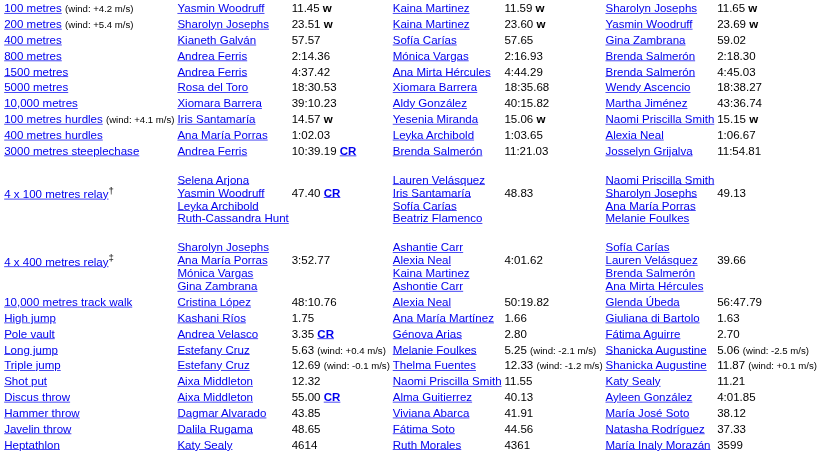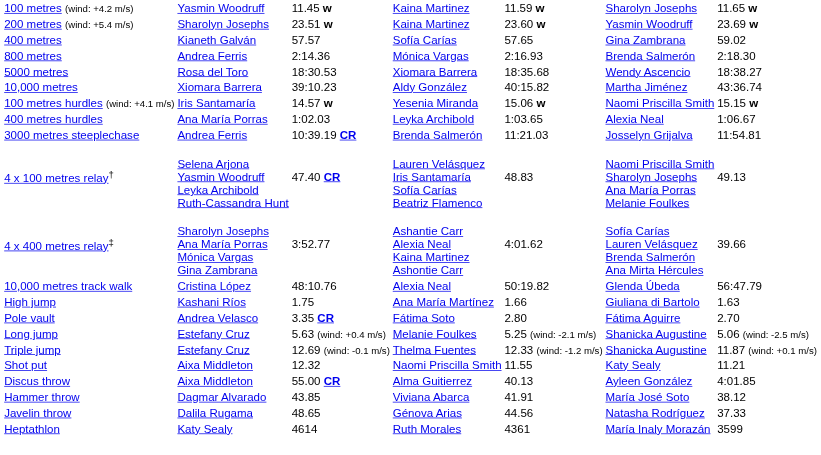- row: 1500 metres | Andrea Ferris | 4:37.42 | Ana Mirta Hércules | 4:44.29 | Brenda Salmerón | 4:45.03
Pole vault | column 4: Génova Arias -> Fátima Soto
Javelin throw | column 4: Fátima Soto -> Génova Arias
